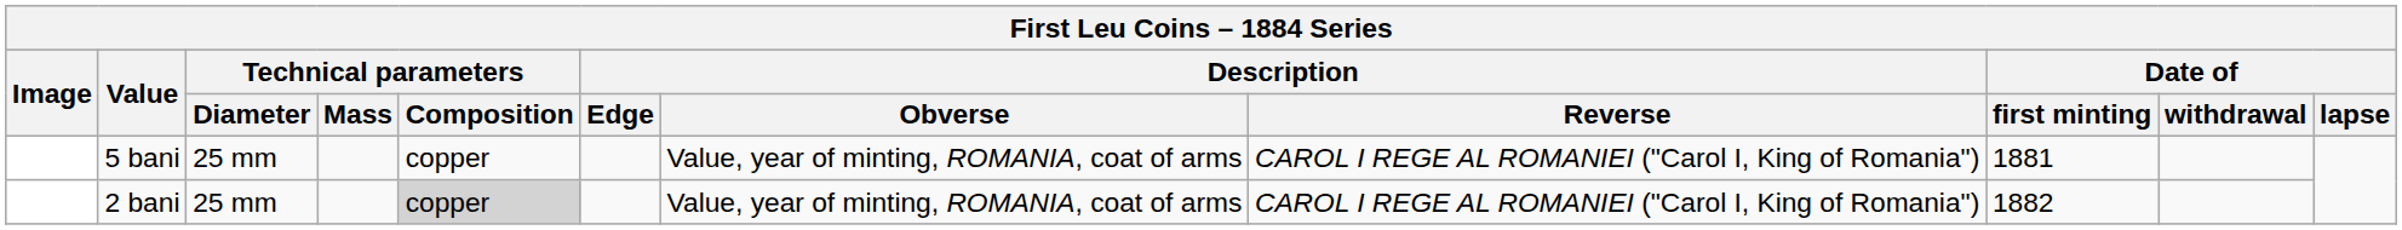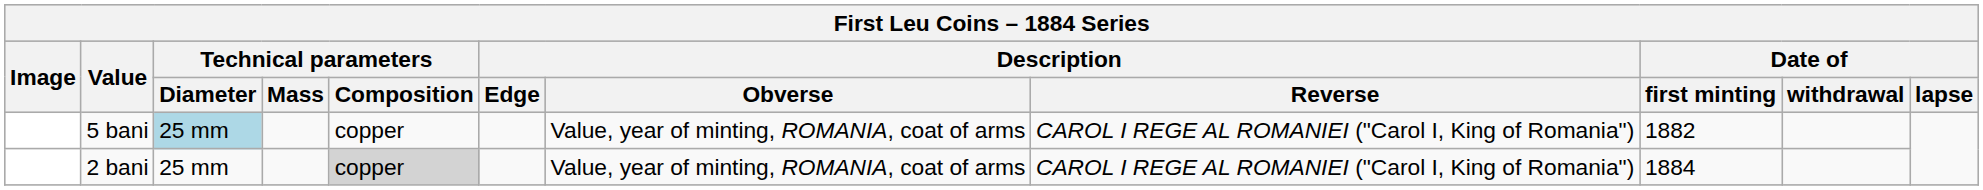5 bani | Technical parameters / Diameter: no background -> lightblue background
5 bani | Date of / first minting: 1881 -> 1882
2 bani | Date of / first minting: 1882 -> 1884
